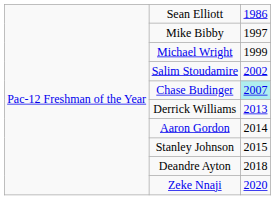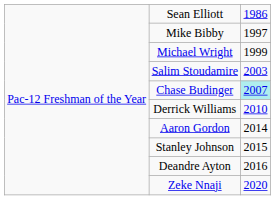Salim Stoudamire | column 3: 2002 -> 2003
Derrick Williams | column 3: 2013 -> 2010
Deandre Ayton | column 3: 2018 -> 2016
